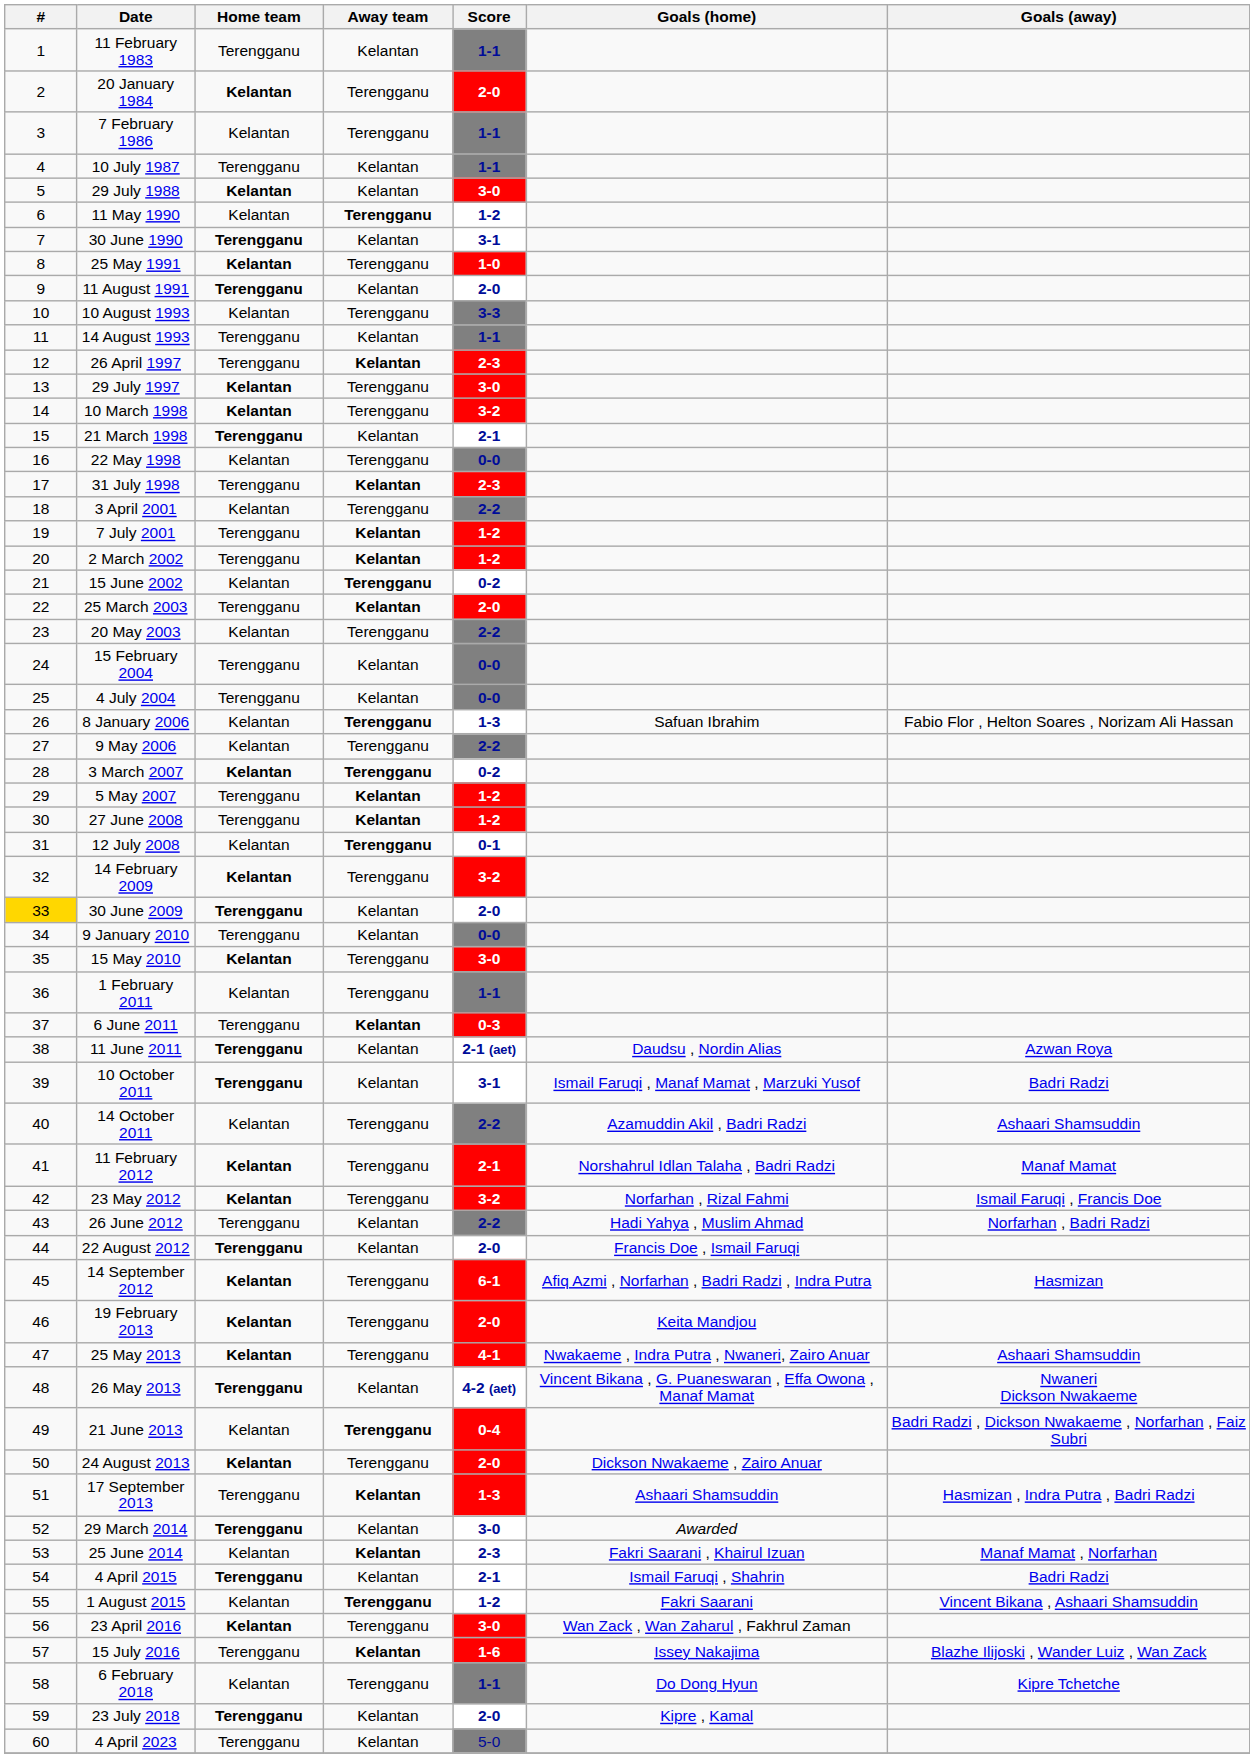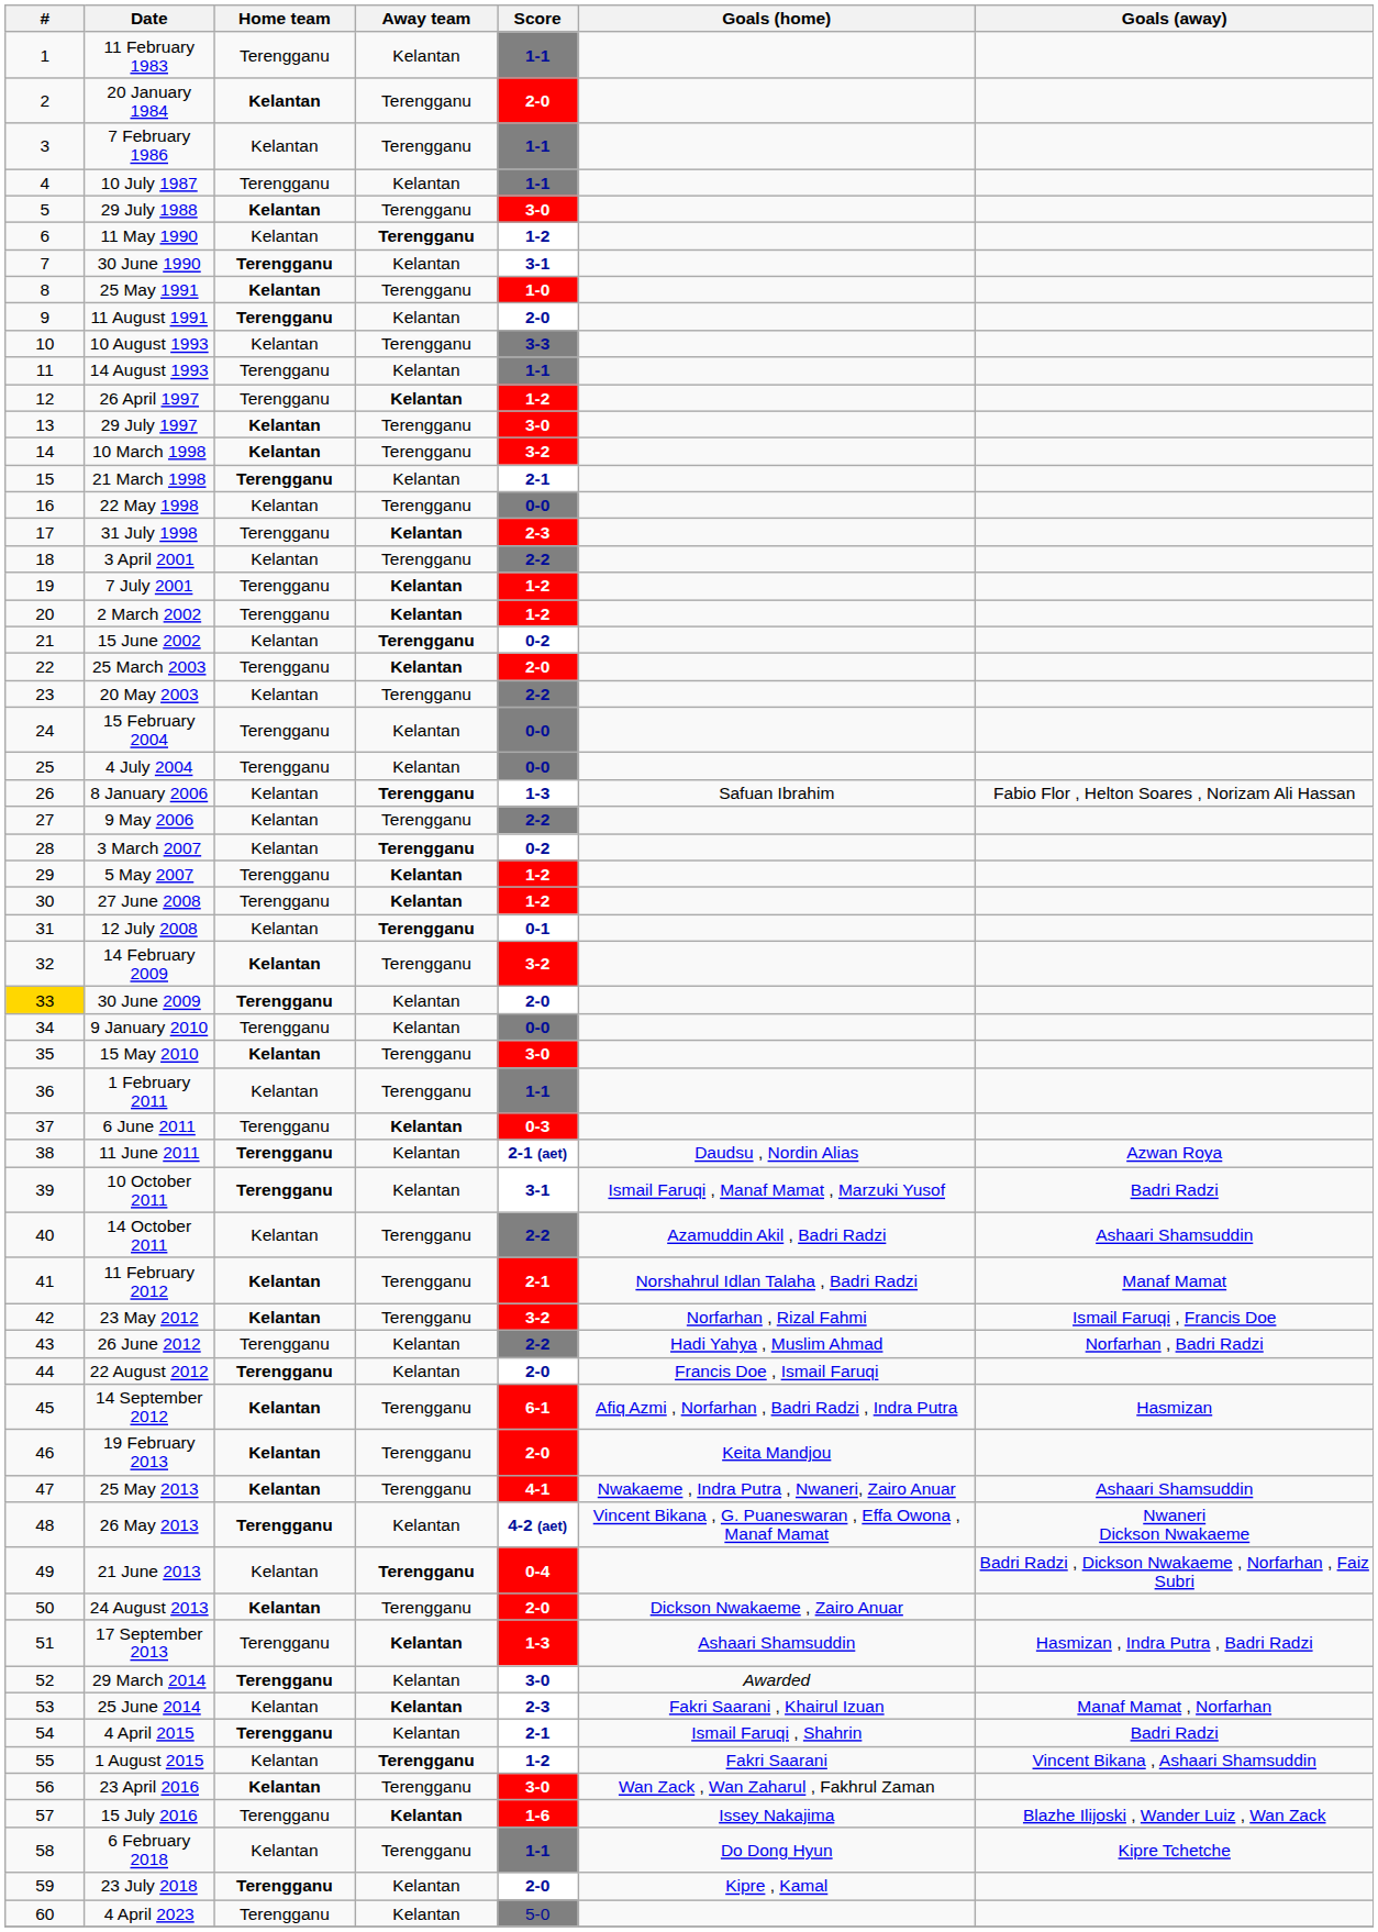29 July 1988 | Away team: Kelantan -> Terengganu
26 April 1997 | Score: 2-3 -> 1-2
3 March 2007 | Home team: bold -> normal
